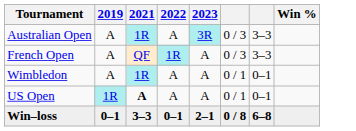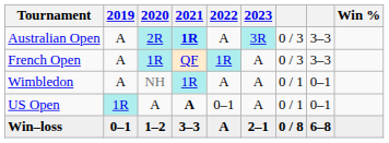+ column: 2020 | 2R | 1R | NH | A | 1–2
Australian Open | 2021: normal -> bold
US Open | 2022: A -> 0–1
Win–loss | 2022: 0–1 -> A
